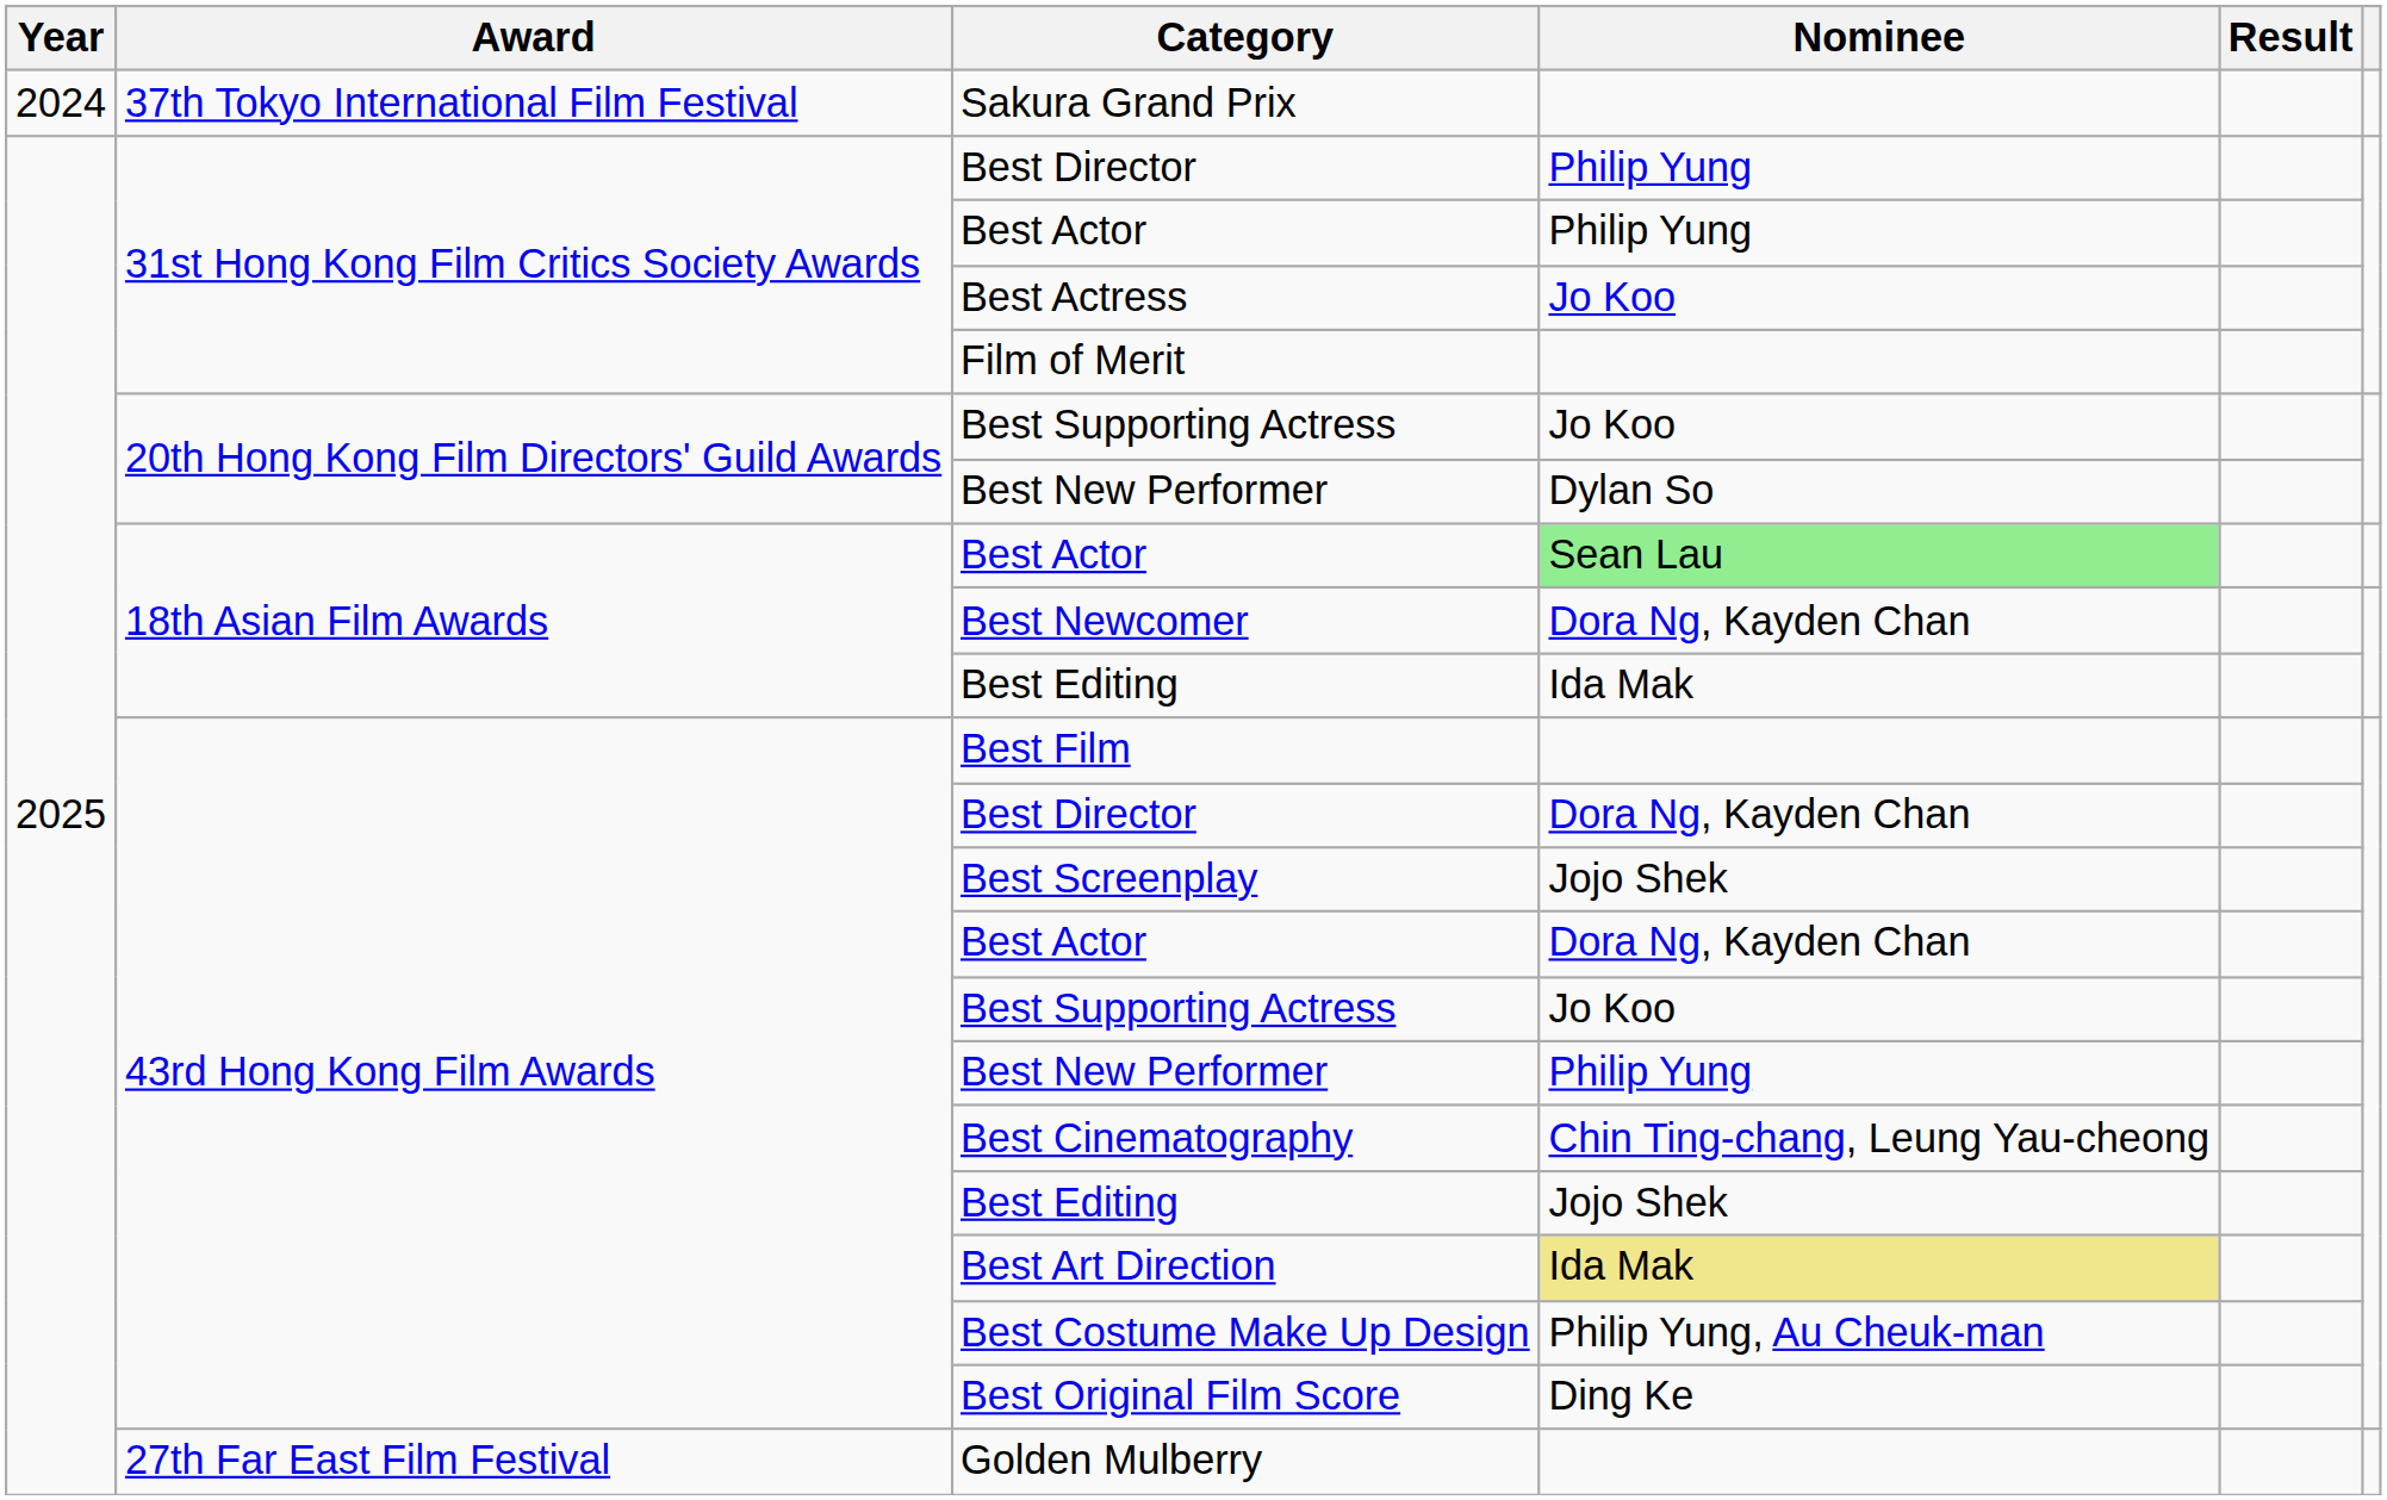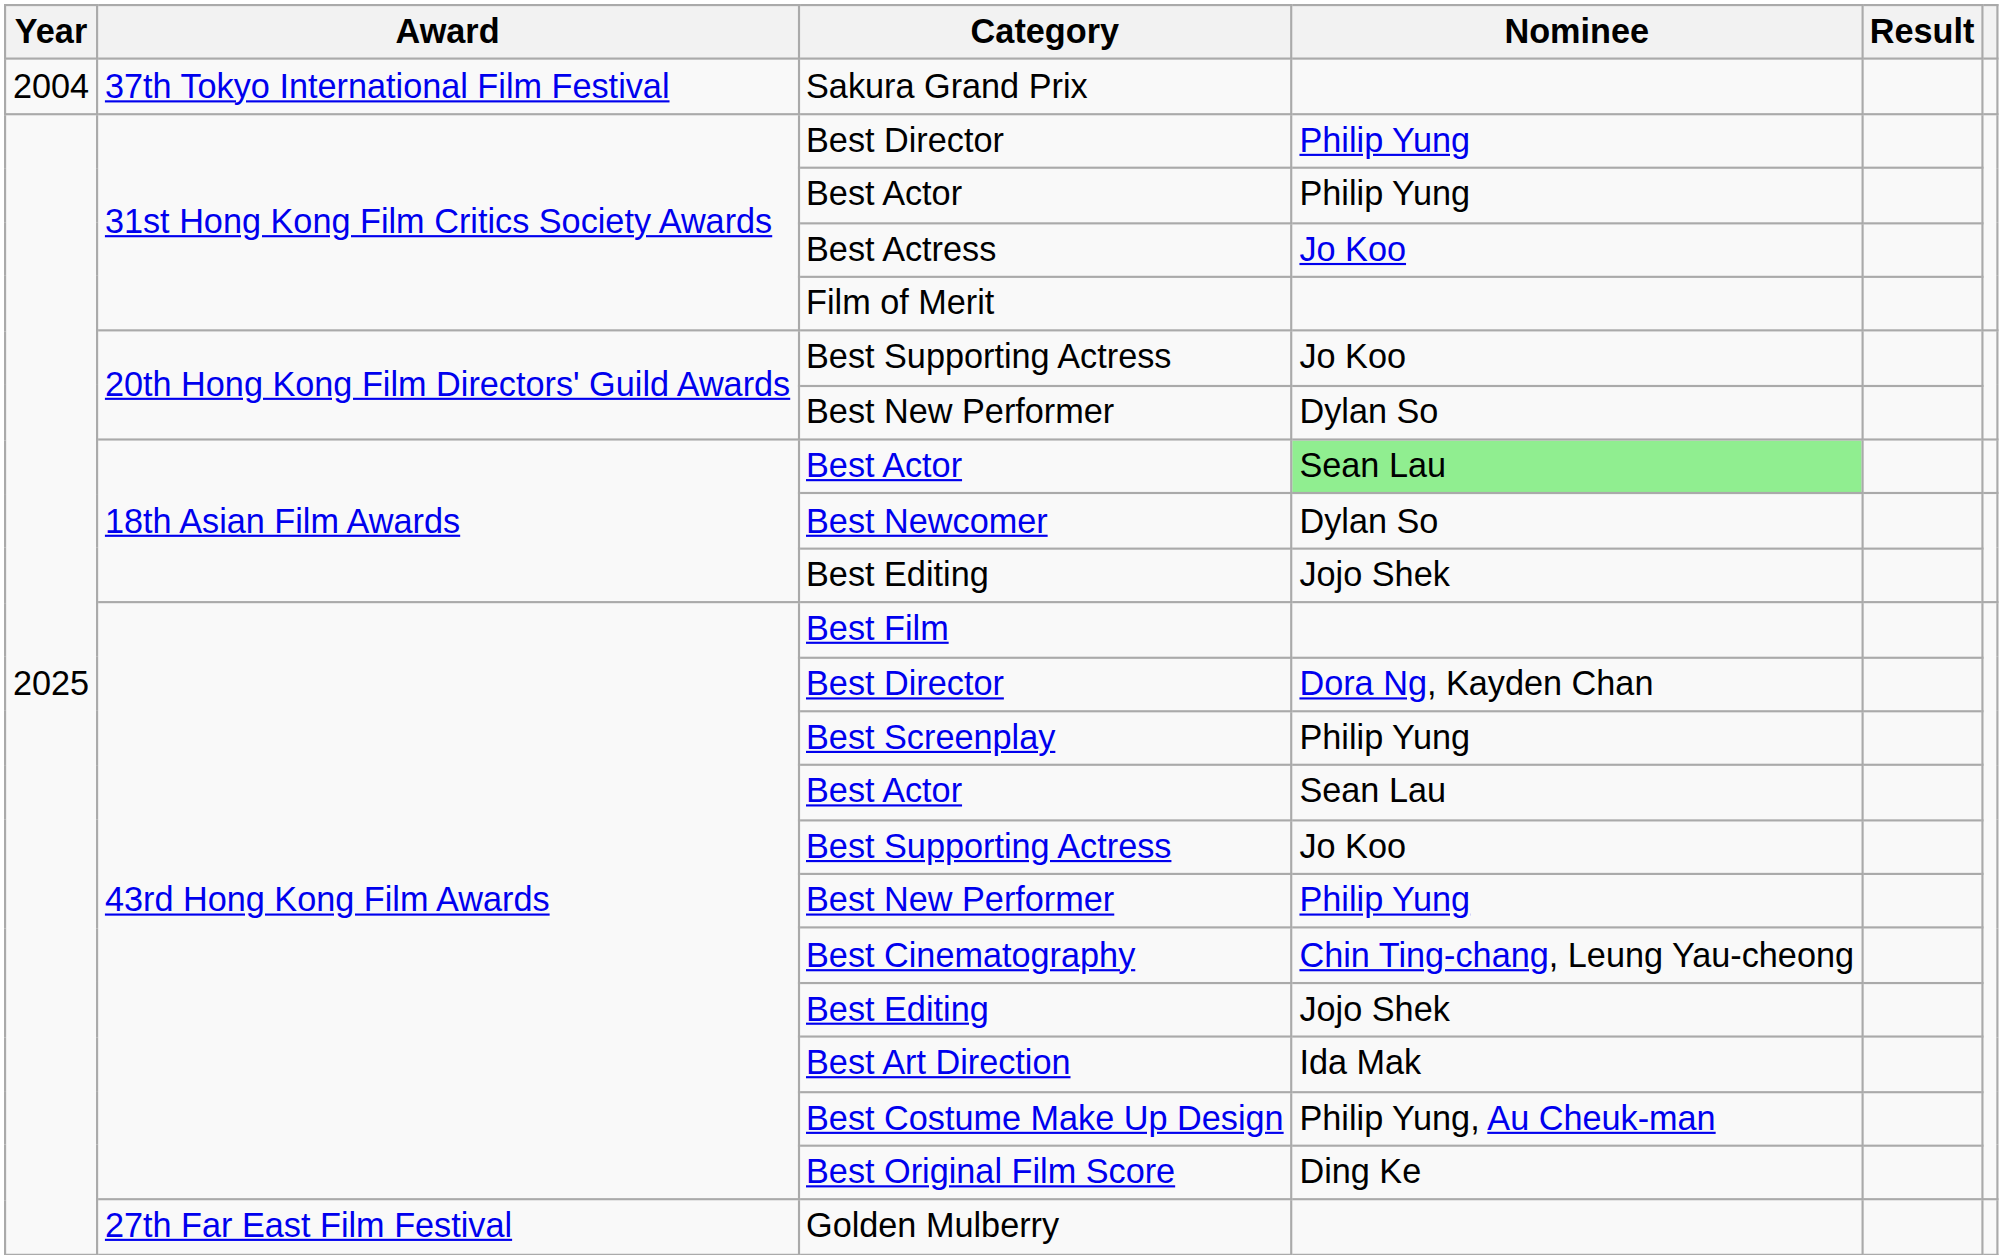Sakura Grand Prix | Year: 2024 -> 2004
Best Newcomer | Nominee: Dora Ng, Kayden Chan -> Dylan So
18th Asian Film Awards / Best Editing | Nominee: Ida Mak -> Jojo Shek
Best Screenplay | Nominee: Jojo Shek -> Philip Yung
43rd Hong Kong Film Awards / Best Actor | Nominee: Dora Ng, Kayden Chan -> Sean Lau
Best Art Direction | Nominee: khaki background -> no background
